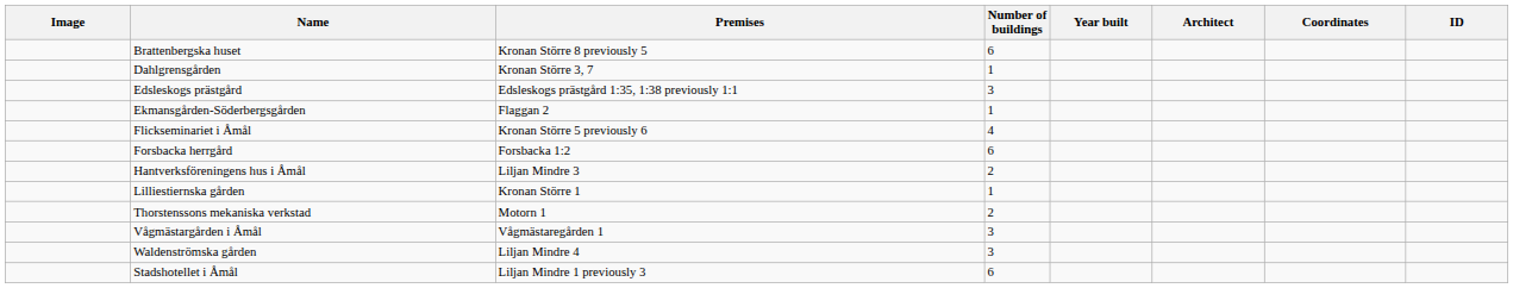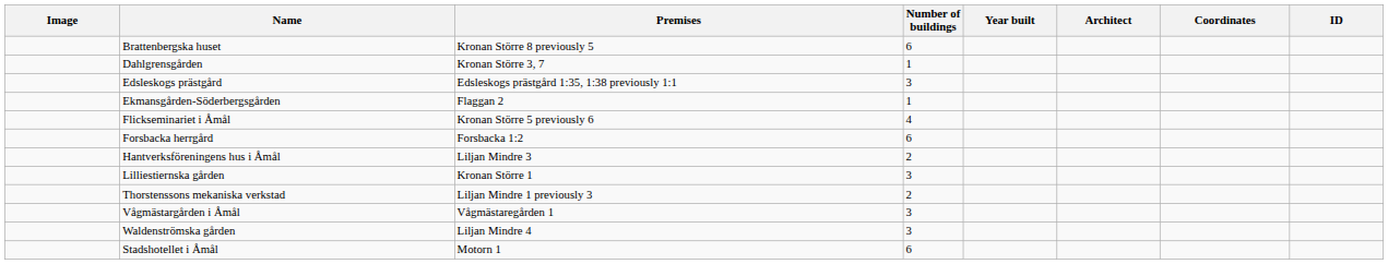Lilliestiernska gården | Number of buildings: 1 -> 3
Thorstenssons mekaniska verkstad | Premises: Motorn 1 -> Liljan Mindre 1 previously 3
Stadshotellet i Åmål | Premises: Liljan Mindre 1 previously 3 -> Motorn 1
